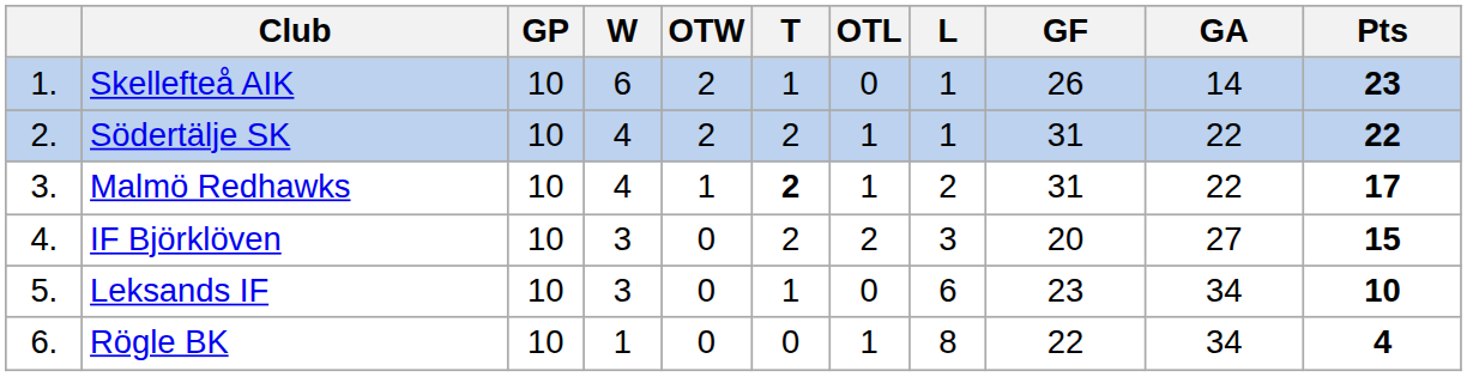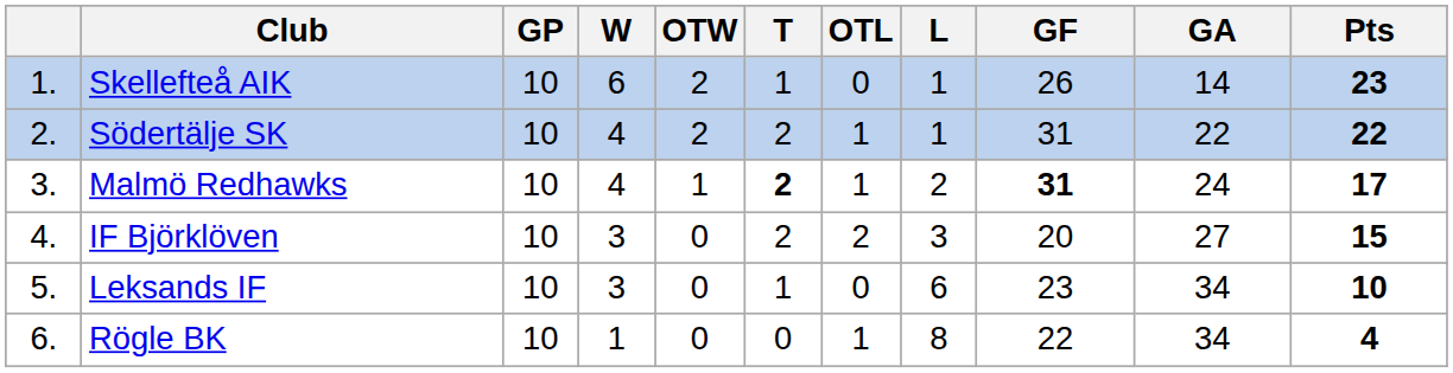Malmö Redhawks | GF: normal -> bold
Malmö Redhawks | GA: 22 -> 24
